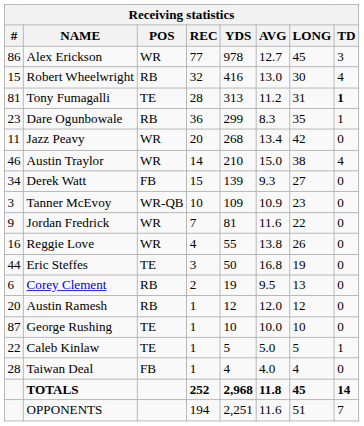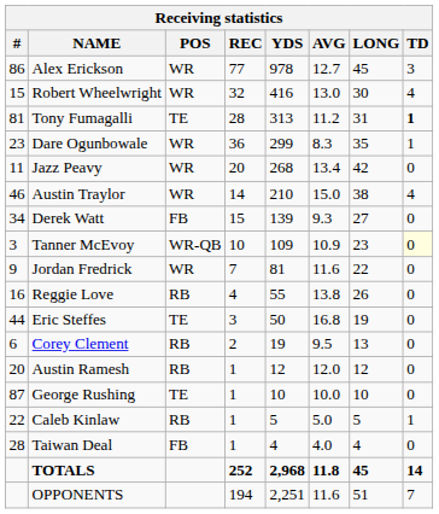Robert Wheelwright | POS: RB -> WR
Dare Ogunbowale | POS: RB -> WR
Tanner McEvoy | TD: no background -> lightyellow background
Reggie Love | POS: WR -> RB
Caleb Kinlaw | POS: TE -> RB
